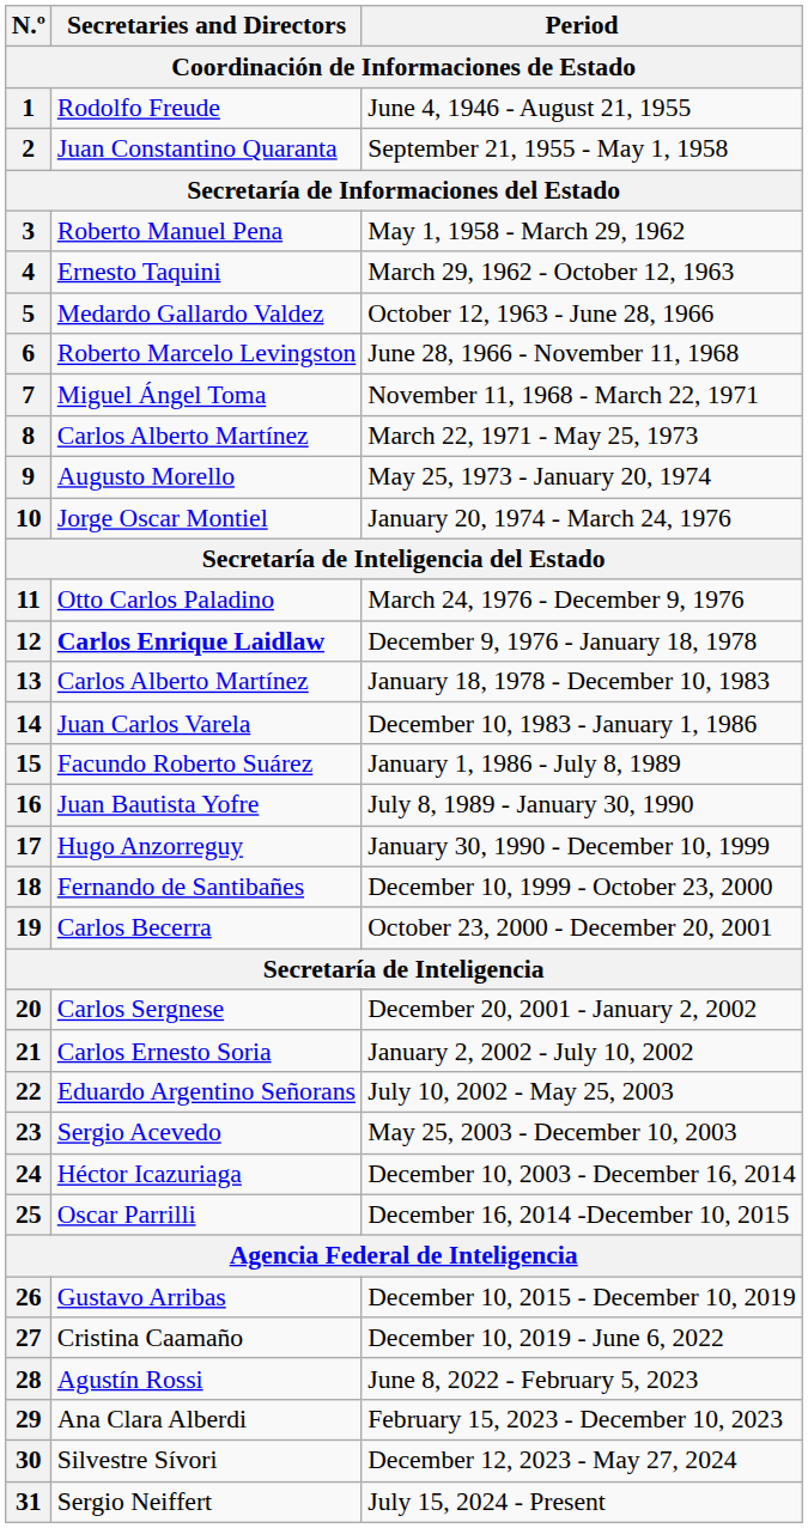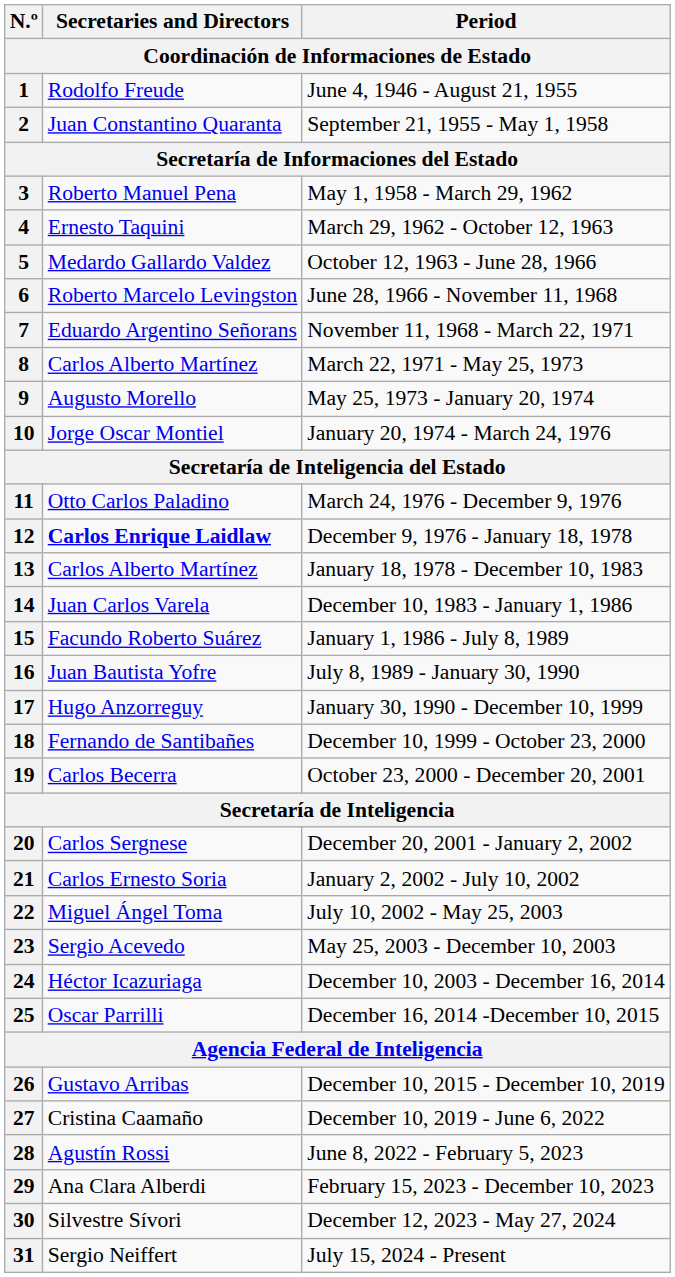7 | Secretaries and Directors: Miguel Ángel Toma -> Eduardo Argentino Señorans
22 | Secretaries and Directors: Eduardo Argentino Señorans -> Miguel Ángel Toma
